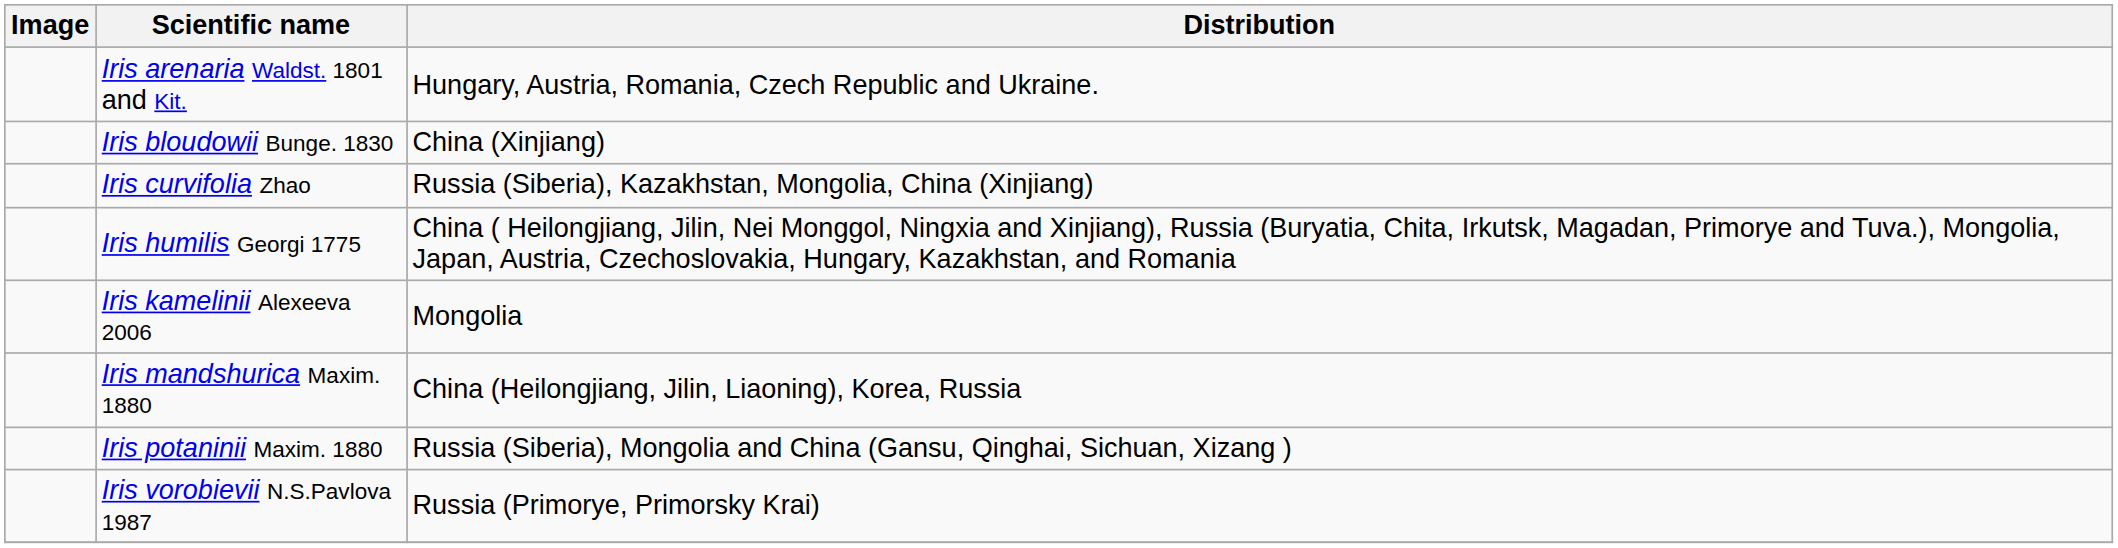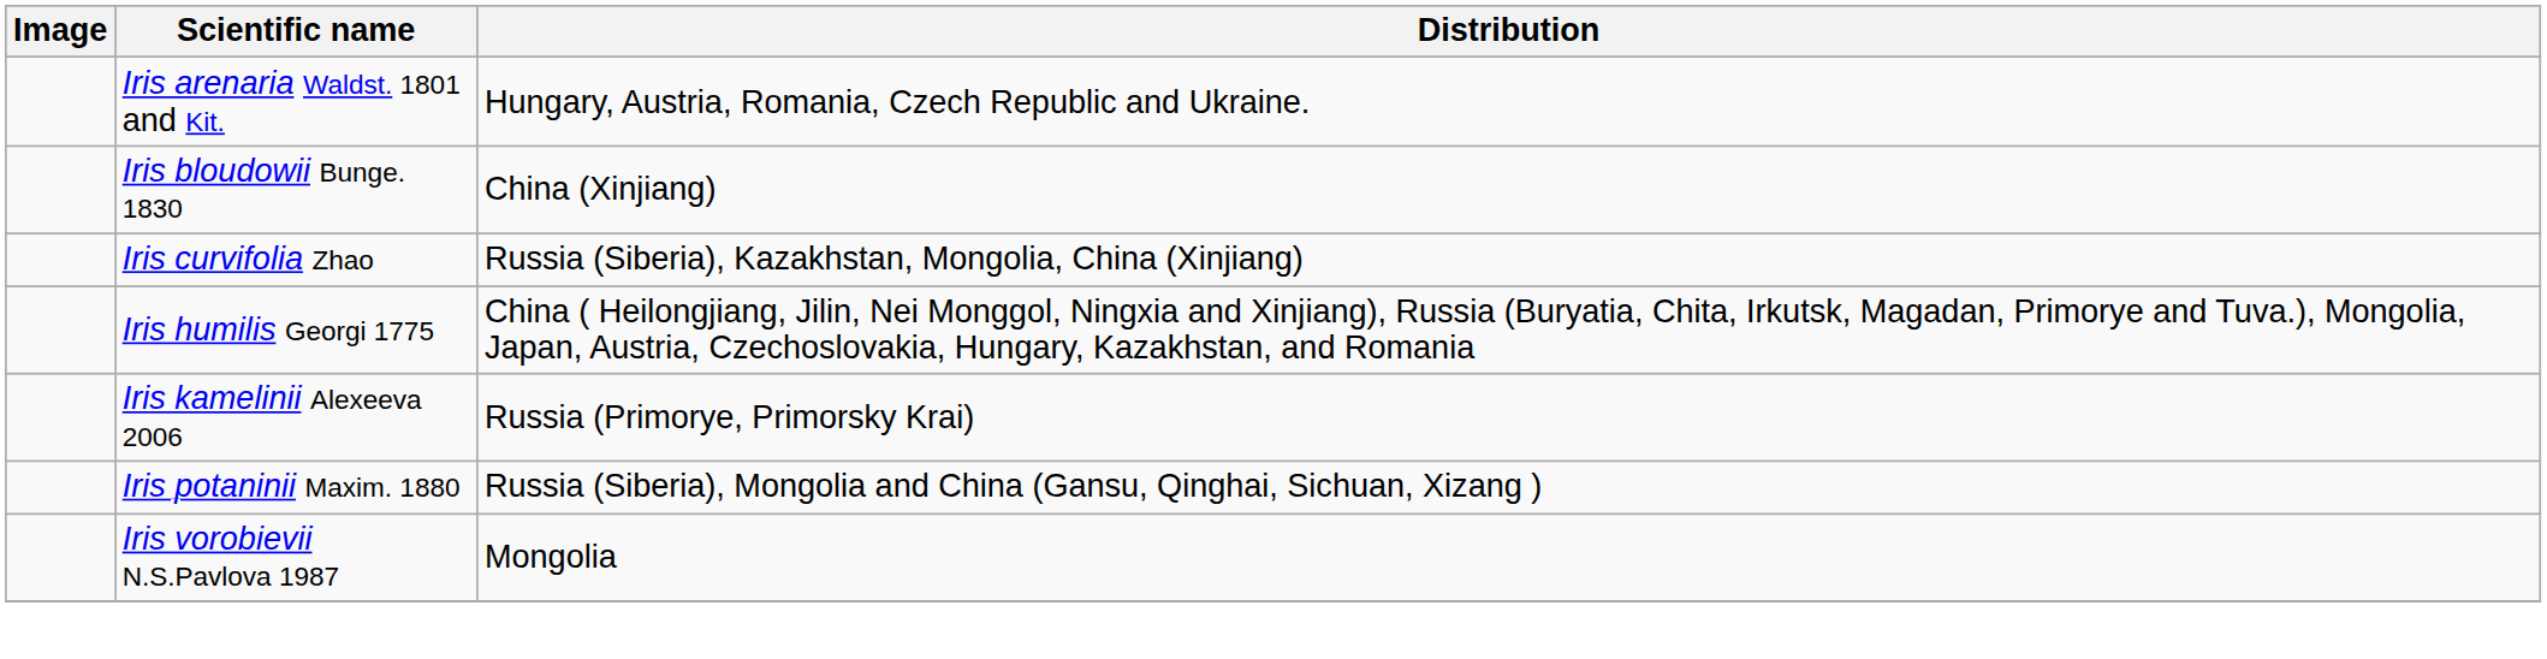Iris kamelinii Alexeeva 2006 | Distribution: Mongolia -> Russia (Primorye, Primorsky Krai)
- row: Iris mandshurica Maxim. 1880 | China (Heilongjiang, Jilin, Liaoning), Korea, Russia
Iris vorobievii N.S.Pavlova 1987 | Distribution: Russia (Primorye, Primorsky Krai) -> Mongolia
